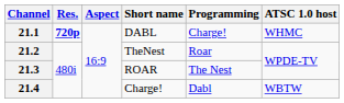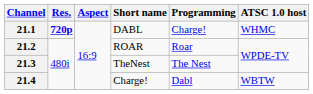21.2 | Short name: TheNest -> ROAR
21.3 | Short name: ROAR -> TheNest
